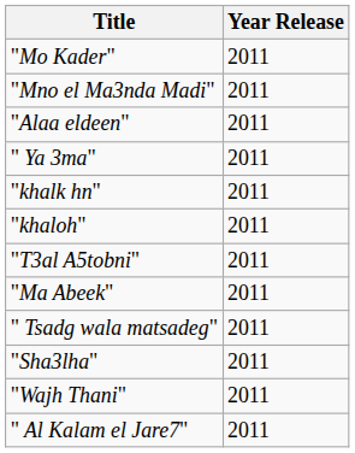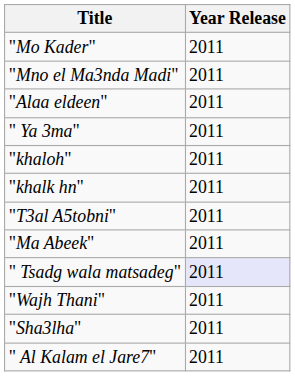rows swapped: "khaloh" <-> "khalk hn"
" Tsadg wala matsadeg" | Year Release: no background -> lavender background
rows swapped: "Wajh Thani" <-> "Sha3lha"
